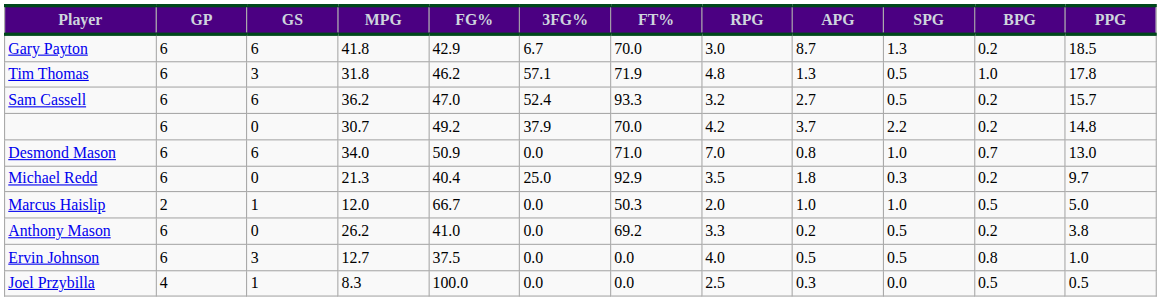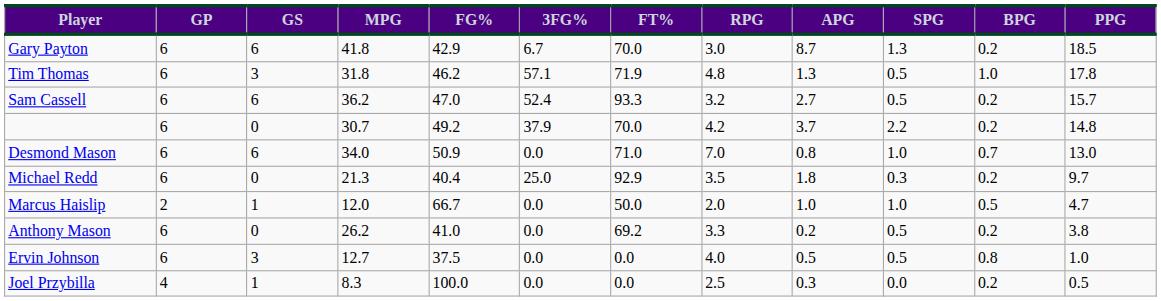Marcus Haislip | FT%: 50.3 -> 50.0
Marcus Haislip | PPG: 5.0 -> 4.7
Joel Przybilla | BPG: 0.5 -> 0.2
